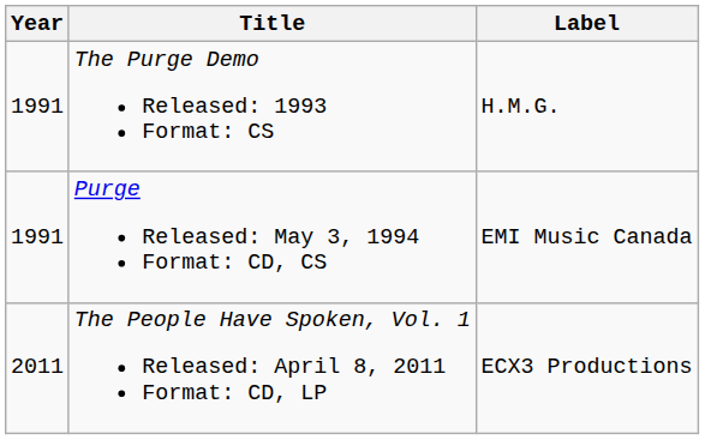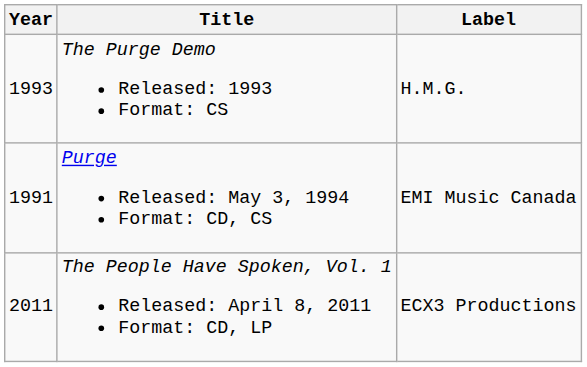The Purge Demo Released: 1993 Format: CS | Year: 1991 -> 1993
